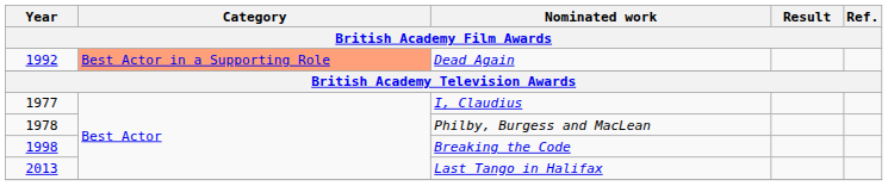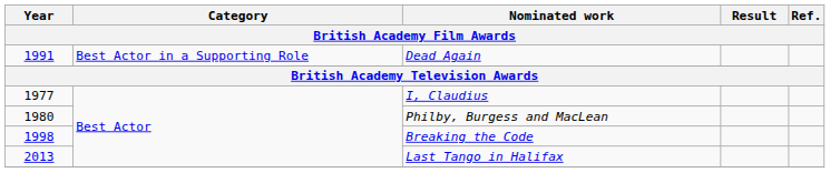Dead Again | Year: 1992 -> 1991
Dead Again | Category: lightsalmon background -> no background
Philby, Burgess and MacLean | Year: 1978 -> 1980
